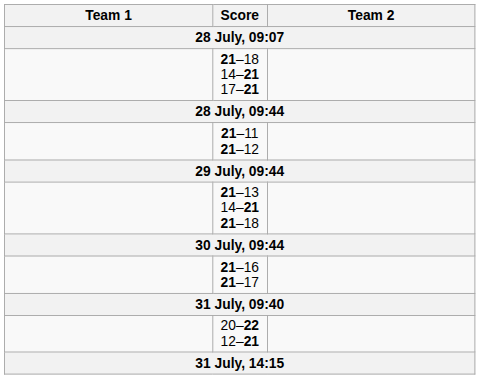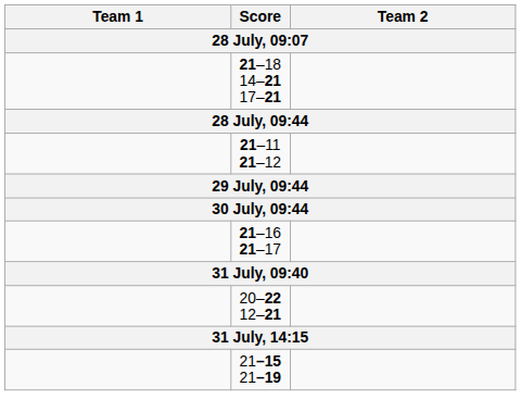- row: 21–13 14–21 21–18
+ row: 21–15 21–19
